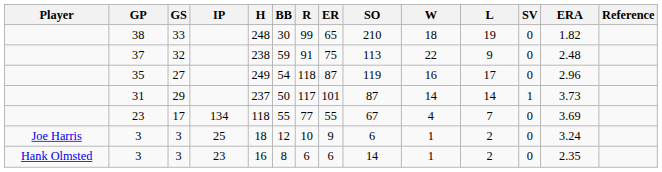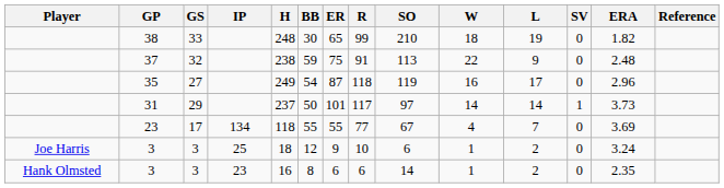columns swapped: R <-> ER
31 | SO: 87 -> 97
